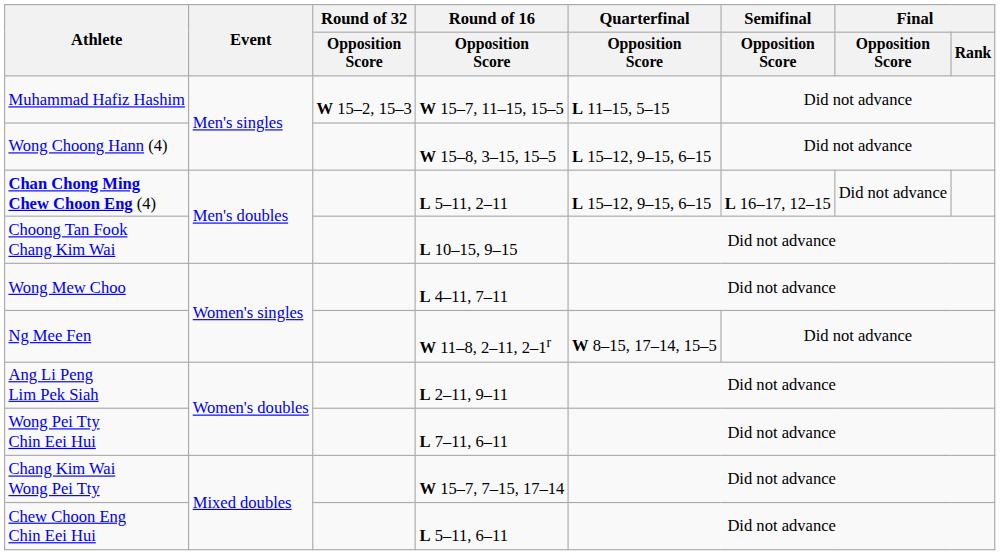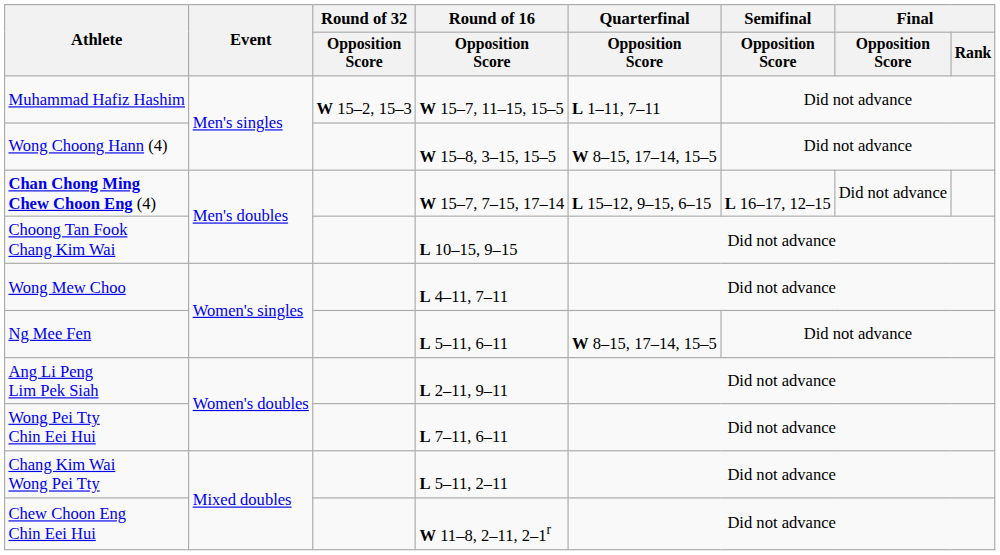Muhammad Hafiz Hashim | Quarterfinal / Opposition Score: L 11–15, 5–15 -> L 1–11, 7–11
Wong Choong Hann (4) | Quarterfinal / Opposition Score: L 15–12, 9–15, 6–15 -> W 8–15, 17–14, 15–5
Chan Chong Ming Chew Choon Eng (4) | Round of 16 / Opposition Score: L 5–11, 2–11 -> W 15–7, 7–15, 17–14
Ng Mee Fen | Round of 16 / Opposition Score: W 11–8, 2–11, 2–1r -> L 5–11, 6–11
Chang Kim Wai Wong Pei Tty | Round of 16 / Opposition Score: W 15–7, 7–15, 17–14 -> L 5–11, 2–11
Chew Choon Eng Chin Eei Hui | Round of 16 / Opposition Score: L 5–11, 6–11 -> W 11–8, 2–11, 2–1r
